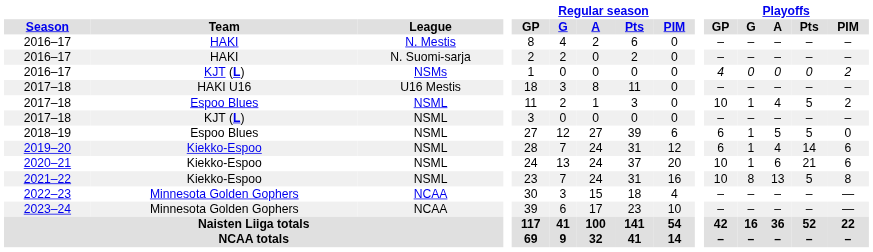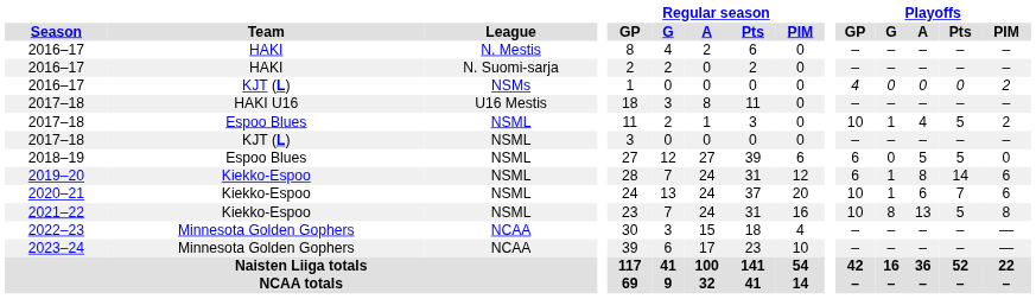2018–19 | Playoffs / G: 1 -> 0
2019–20 | Playoffs / A: 4 -> 8
2020–21 | Playoffs / Pts: 21 -> 7
